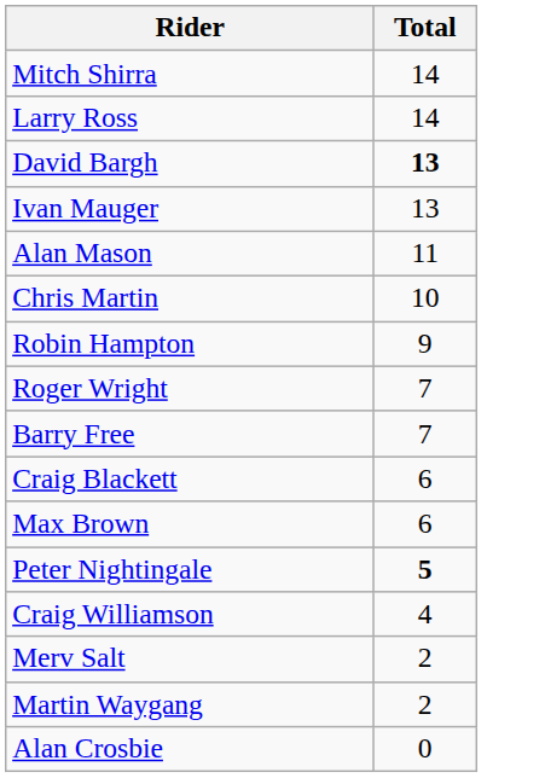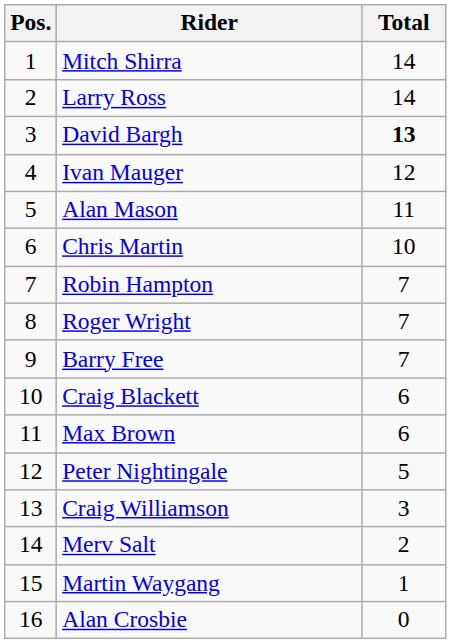+ column: Pos. | 1 | 2 | 3 | 4 | 5 | 6 | 7 | 8 | 9 | 10 | 11 | 12 | 13 | 14 | 15 | 16
Ivan Mauger | Total: 13 -> 12
Robin Hampton | Total: 9 -> 7
Peter Nightingale | Total: bold -> normal
Craig Williamson | Total: 4 -> 3
Martin Waygang | Total: 2 -> 1
